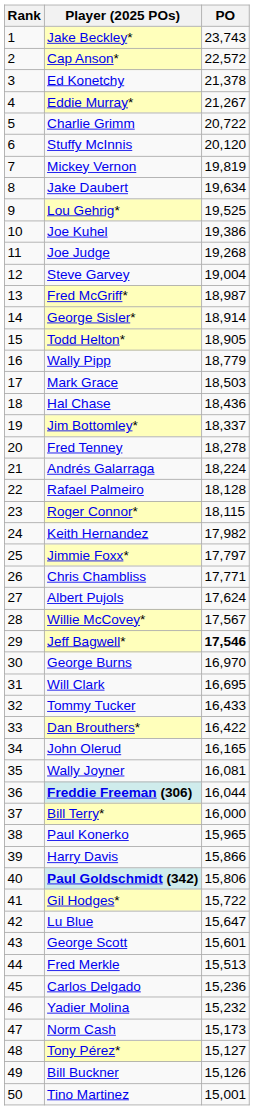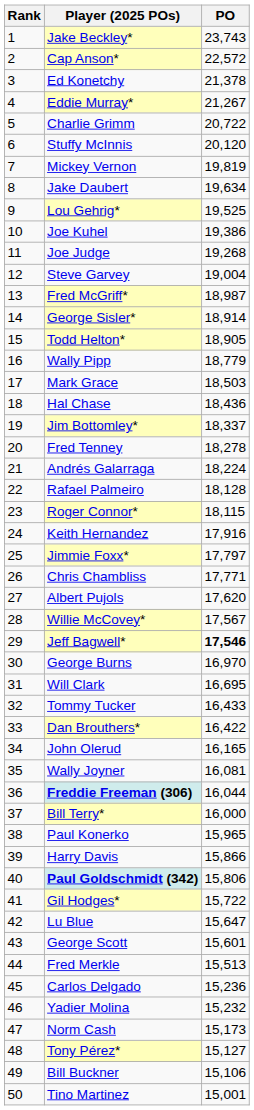Keith Hernandez | PO: 17,982 -> 17,916
Albert Pujols | PO: 17,624 -> 17,620
Bill Buckner | PO: 15,126 -> 15,106
